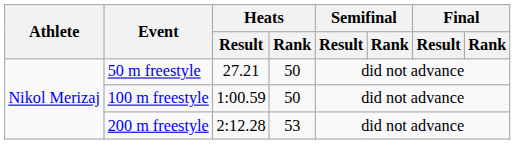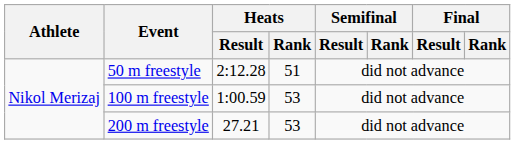50 m freestyle | Heats / Result: 27.21 -> 2:12.28
50 m freestyle | Heats / Rank: 50 -> 51
100 m freestyle | Heats / Rank: 50 -> 53
200 m freestyle | Heats / Result: 2:12.28 -> 27.21
